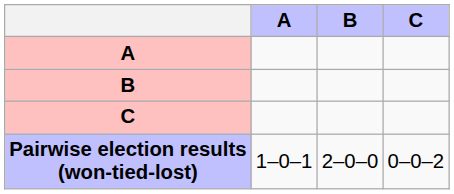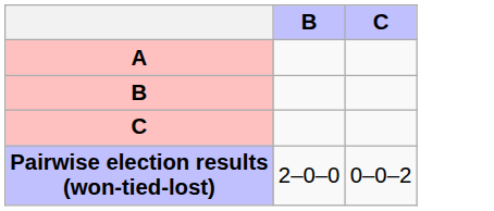- column: A | 1–0–1
